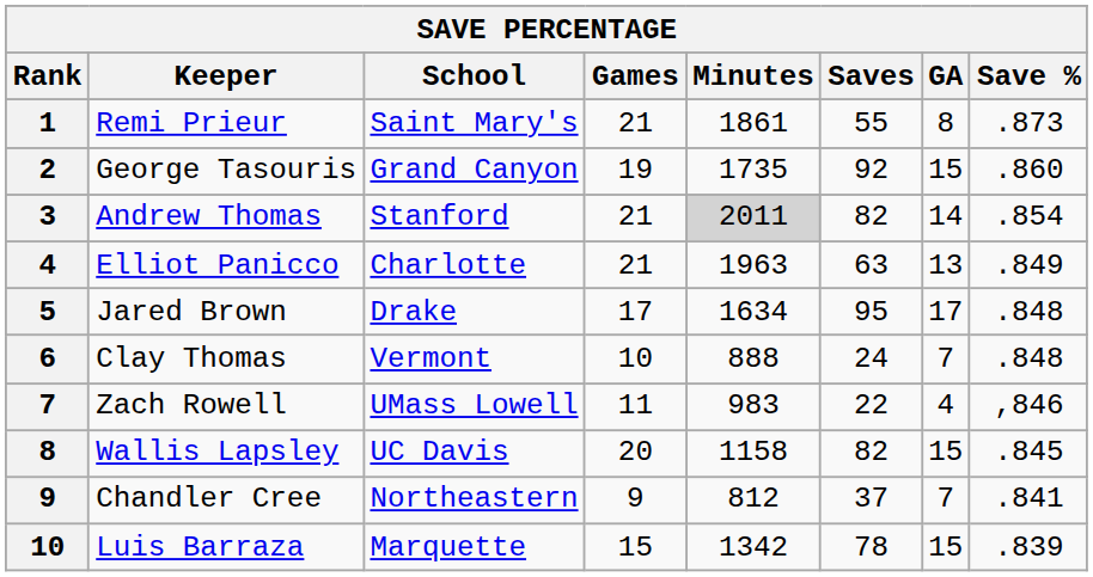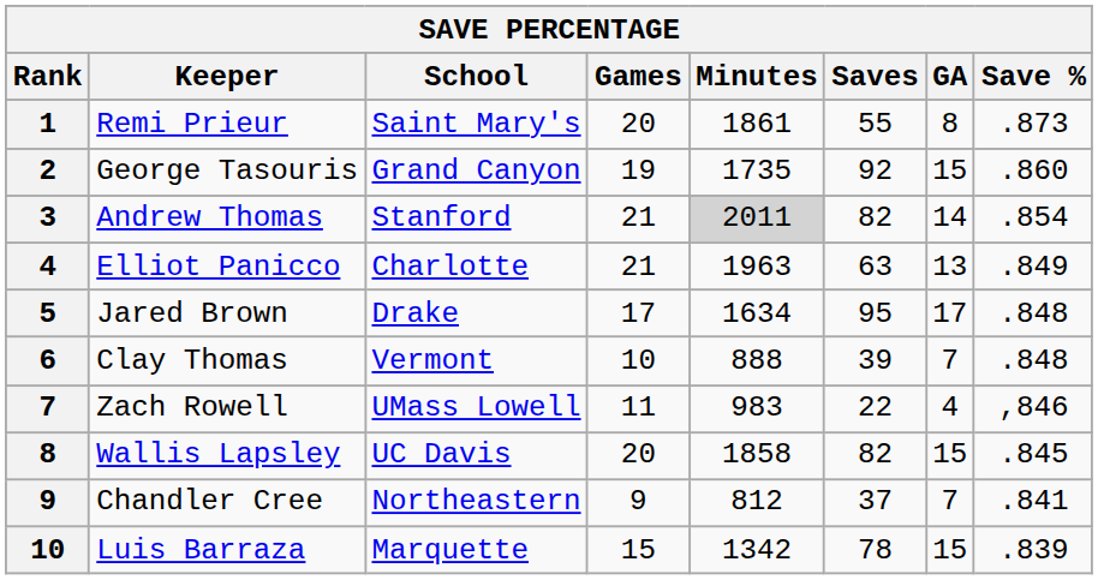Remi Prieur | Games: 21 -> 20
Clay Thomas | Saves: 24 -> 39
Wallis Lapsley | Minutes: 1158 -> 1858
